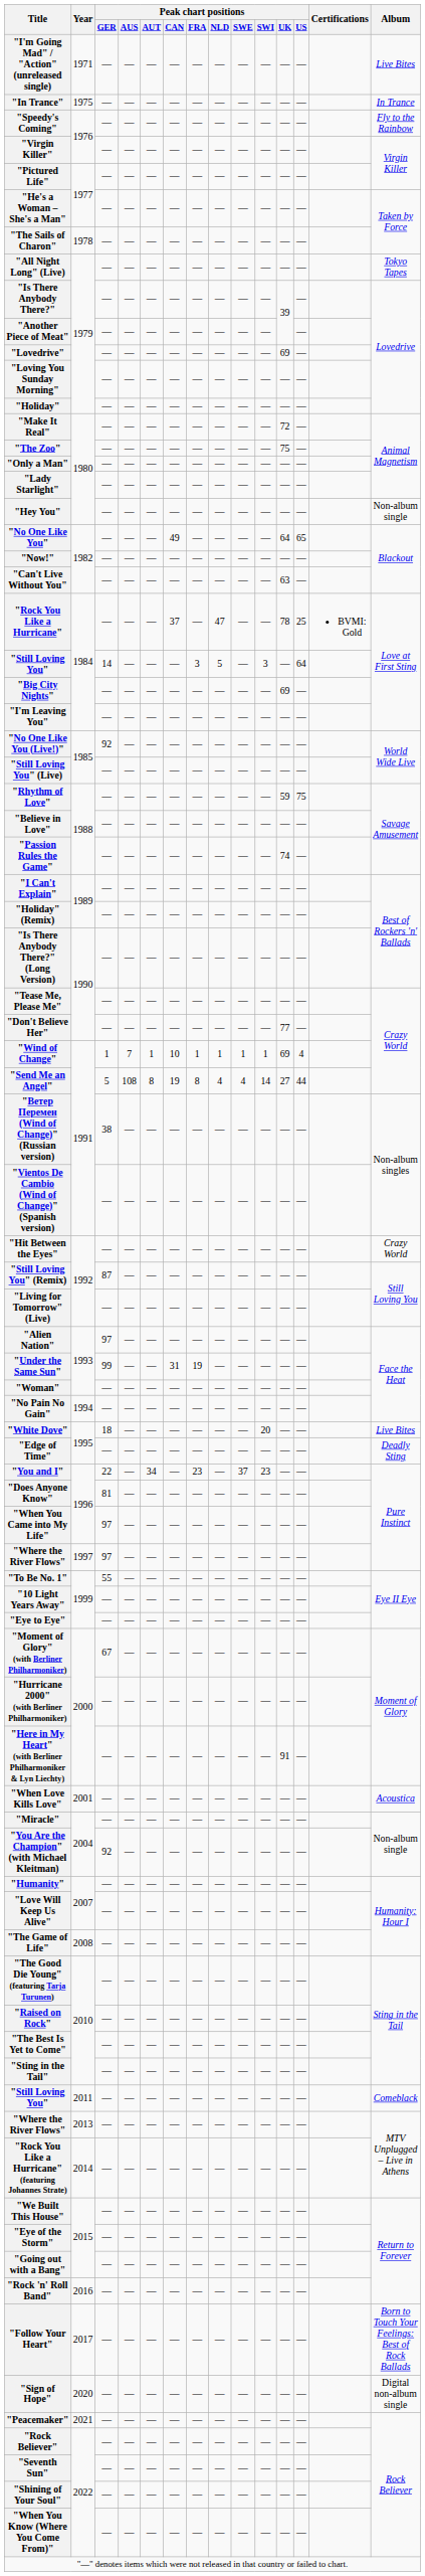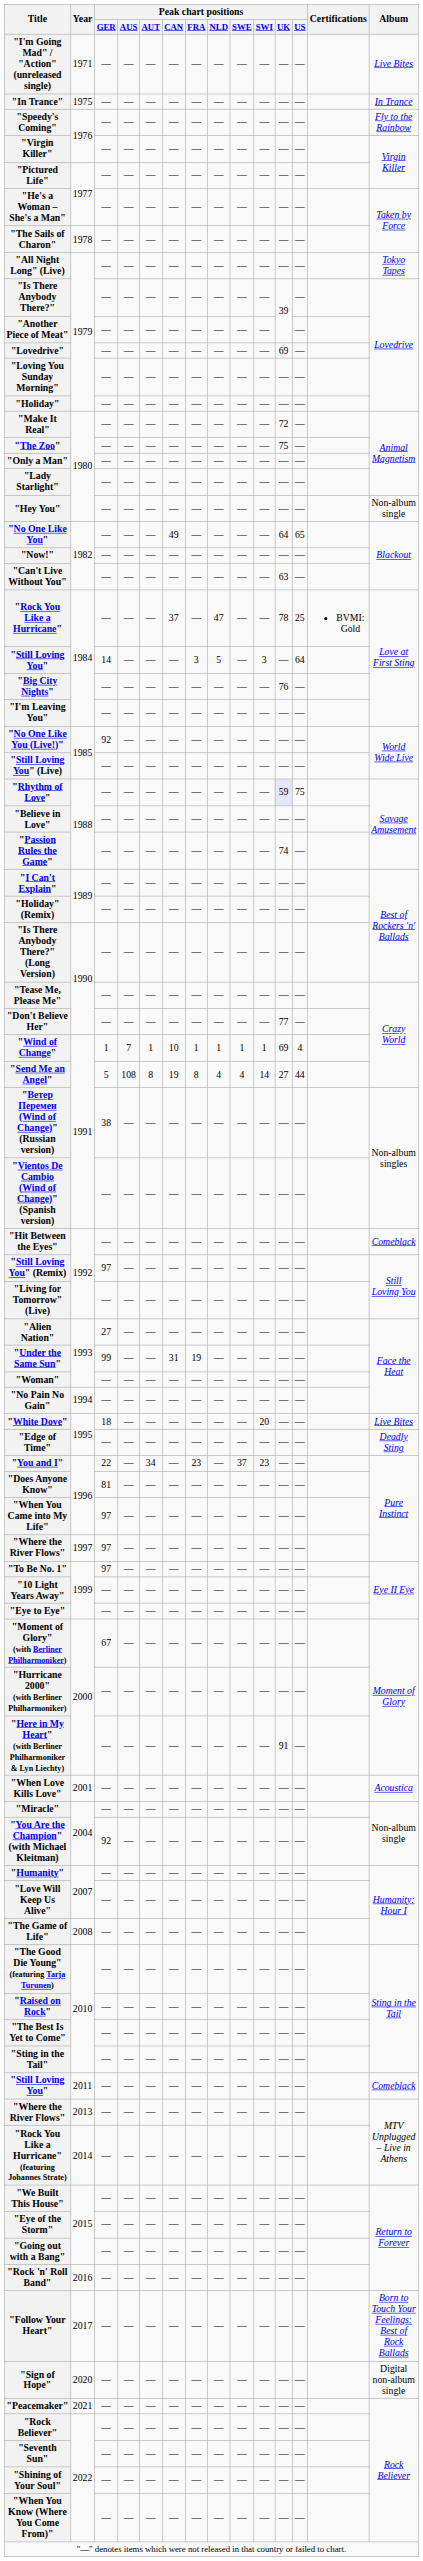"Big City Nights" | Peak chart positions / UK: 69 -> 76
"Rhythm of Love" | Peak chart positions / UK: no background -> lavender background
"Hit Between the Eyes" | Album: Crazy World -> Comeblack
"Still Loving You" (Remix) | Peak chart positions / GER: 87 -> 97
"Alien Nation" | Peak chart positions / GER: 97 -> 27
"To Be No. 1" | Peak chart positions / GER: 55 -> 97
